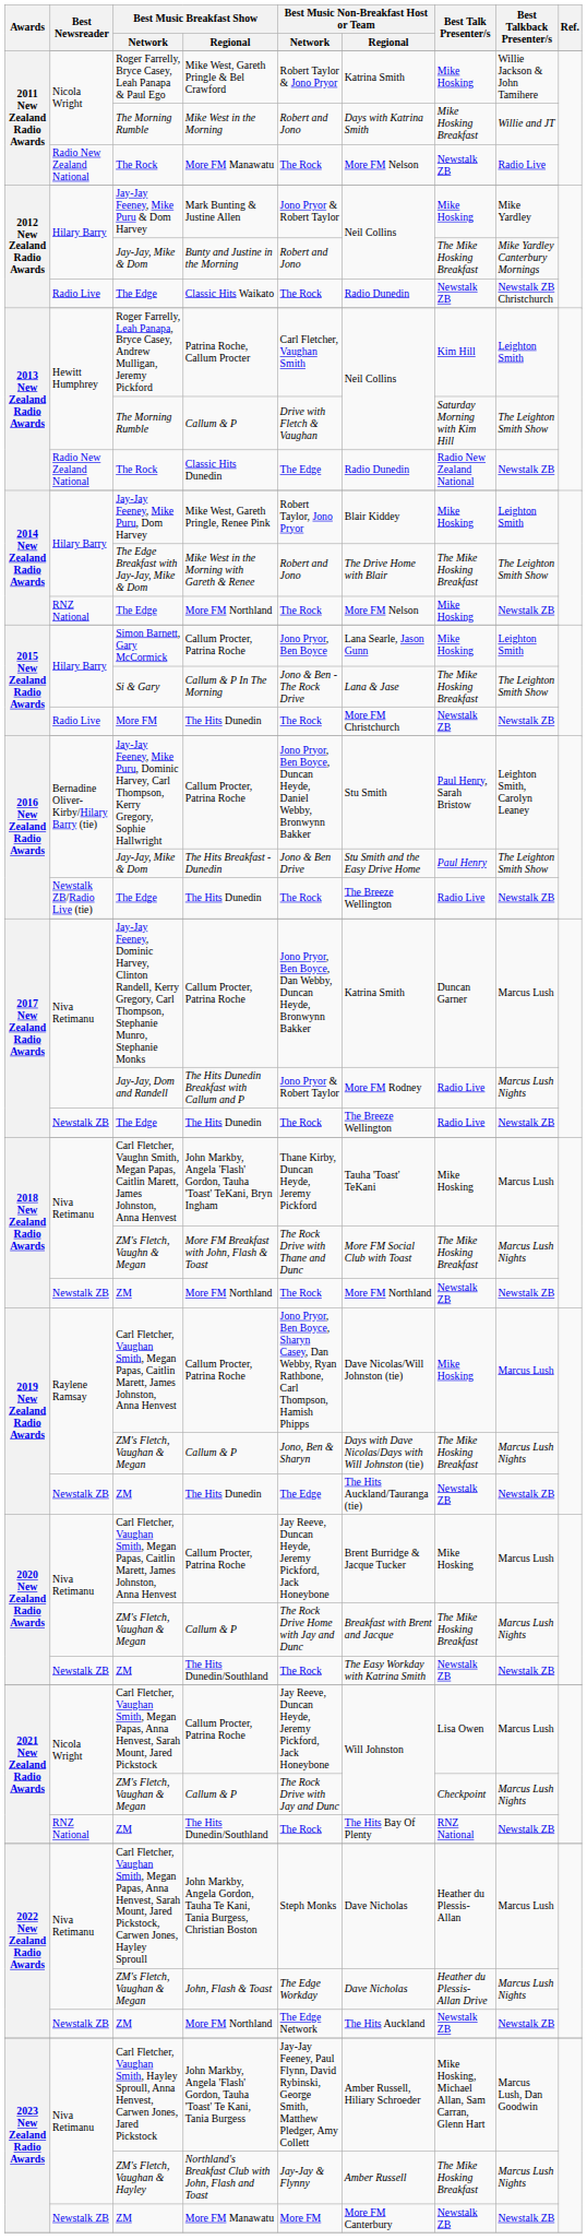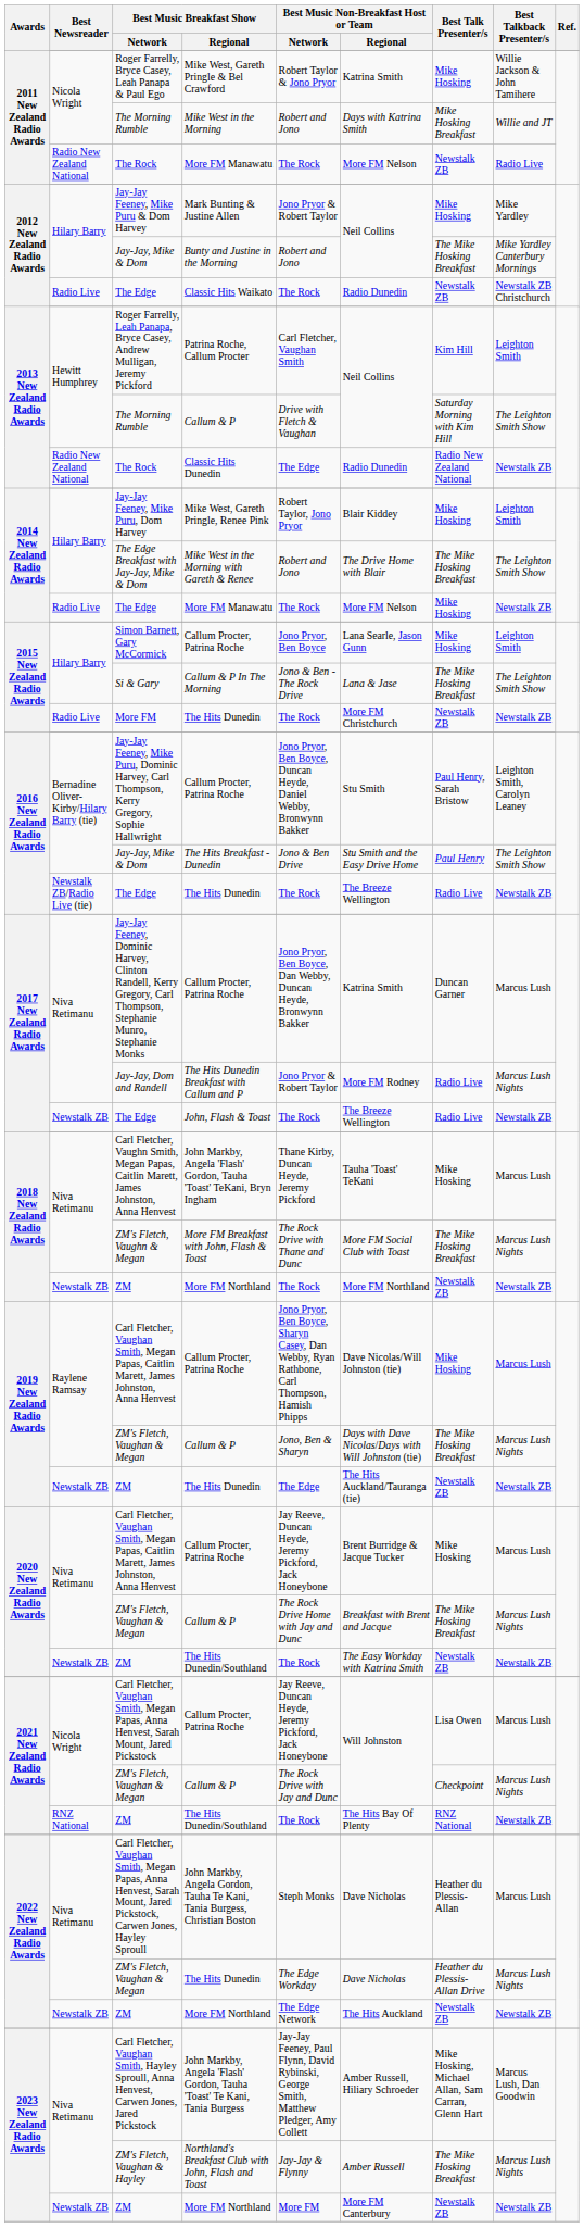2014 New Zealand Radio Awards / The Edge | Best Newsreader: RNZ National -> Radio Live
2014 New Zealand Radio Awards / The Edge | Best Music Breakfast Show / Regional: More FM Northland -> More FM Manawatu
2017 New Zealand Radio Awards / The Edge | Best Music Breakfast Show / Regional: The Hits Dunedin -> John, Flash & Toast
2022 New Zealand Radio Awards / ZM's Fletch, Vaughan & Megan | Best Music Breakfast Show / Regional: John, Flash & Toast -> The Hits Dunedin
2023 New Zealand Radio Awards / ZM | Best Music Breakfast Show / Regional: More FM Manawatu -> More FM Northland
